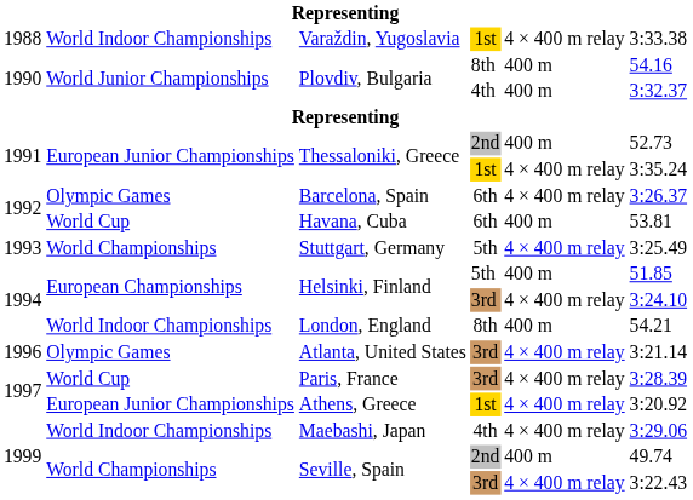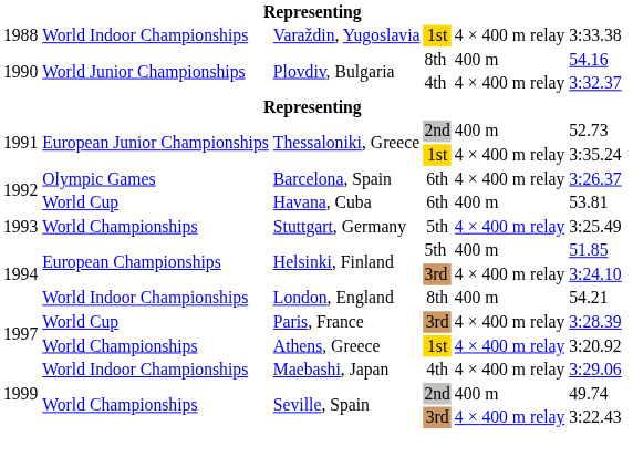Plovdiv, Bulgaria / 4th | column 5: 400 m -> 4 × 400 m relay
- row: 1996 | Olympic Games | Atlanta, United States | 3rd | 4 × 400 m relay | 3:21.14
Athens, Greece | column 2: European Junior Championships -> World Championships
